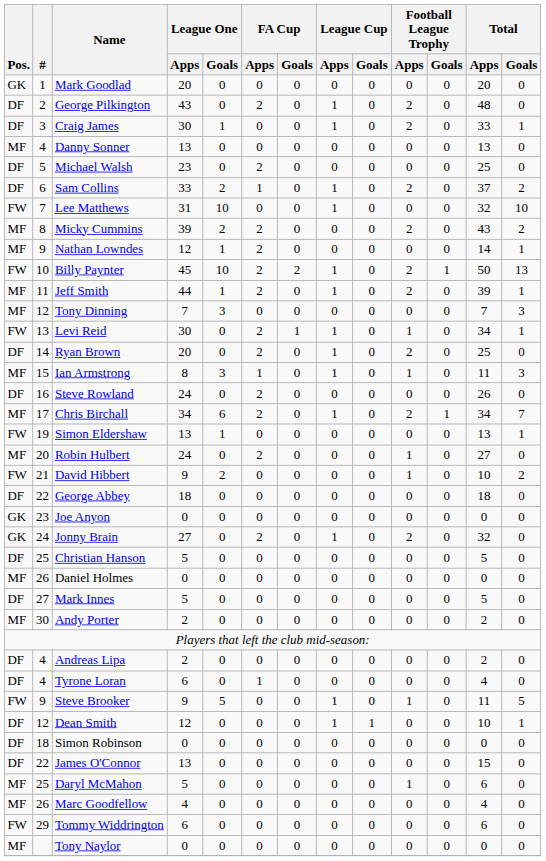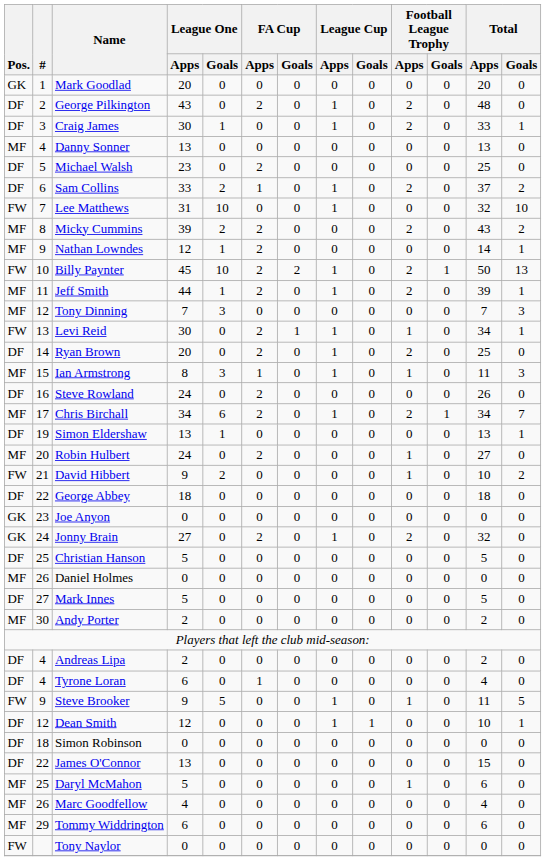Simon Eldershaw | Pos.: FW -> DF
Tommy Widdrington | Pos.: FW -> MF
Tony Naylor | Pos.: MF -> FW
